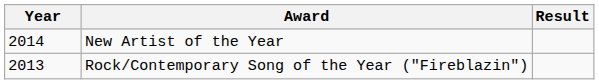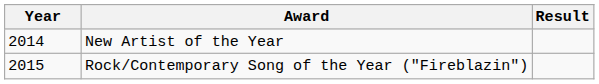Rock/Contemporary Song of the Year ("Fireblazin") | Year: 2013 -> 2015
